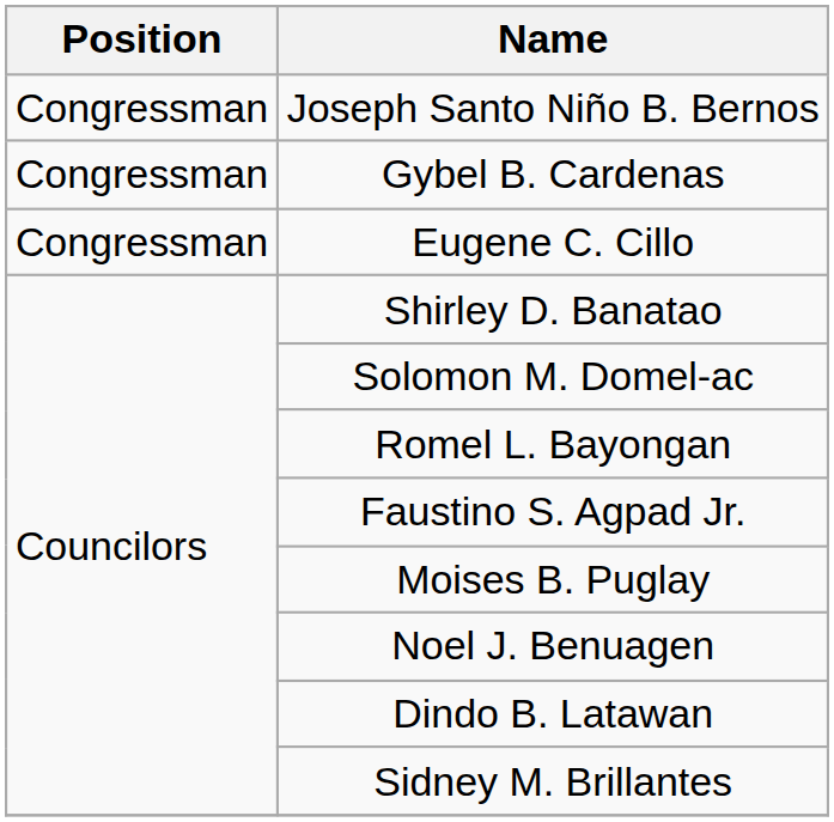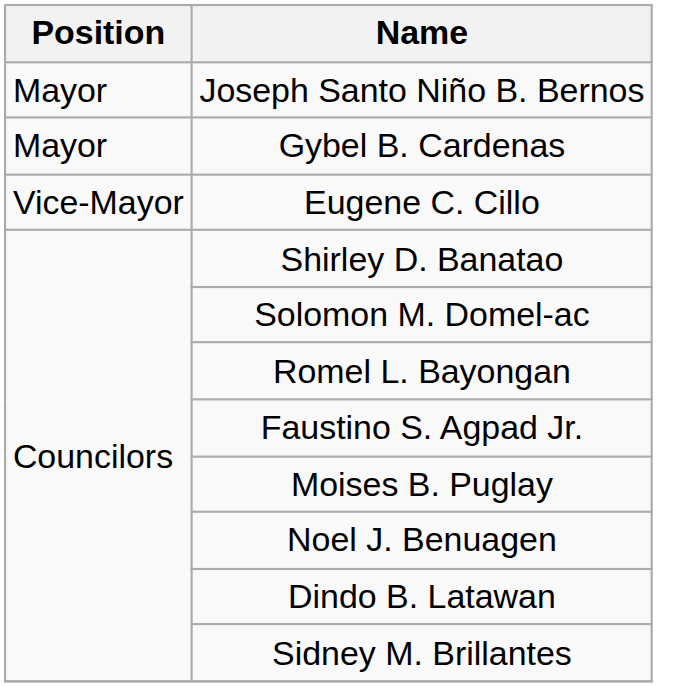Joseph Santo Niño B. Bernos | Position: Congressman -> Mayor
Gybel B. Cardenas | Position: Congressman -> Mayor
Eugene C. Cillo | Position: Congressman -> Vice-Mayor
